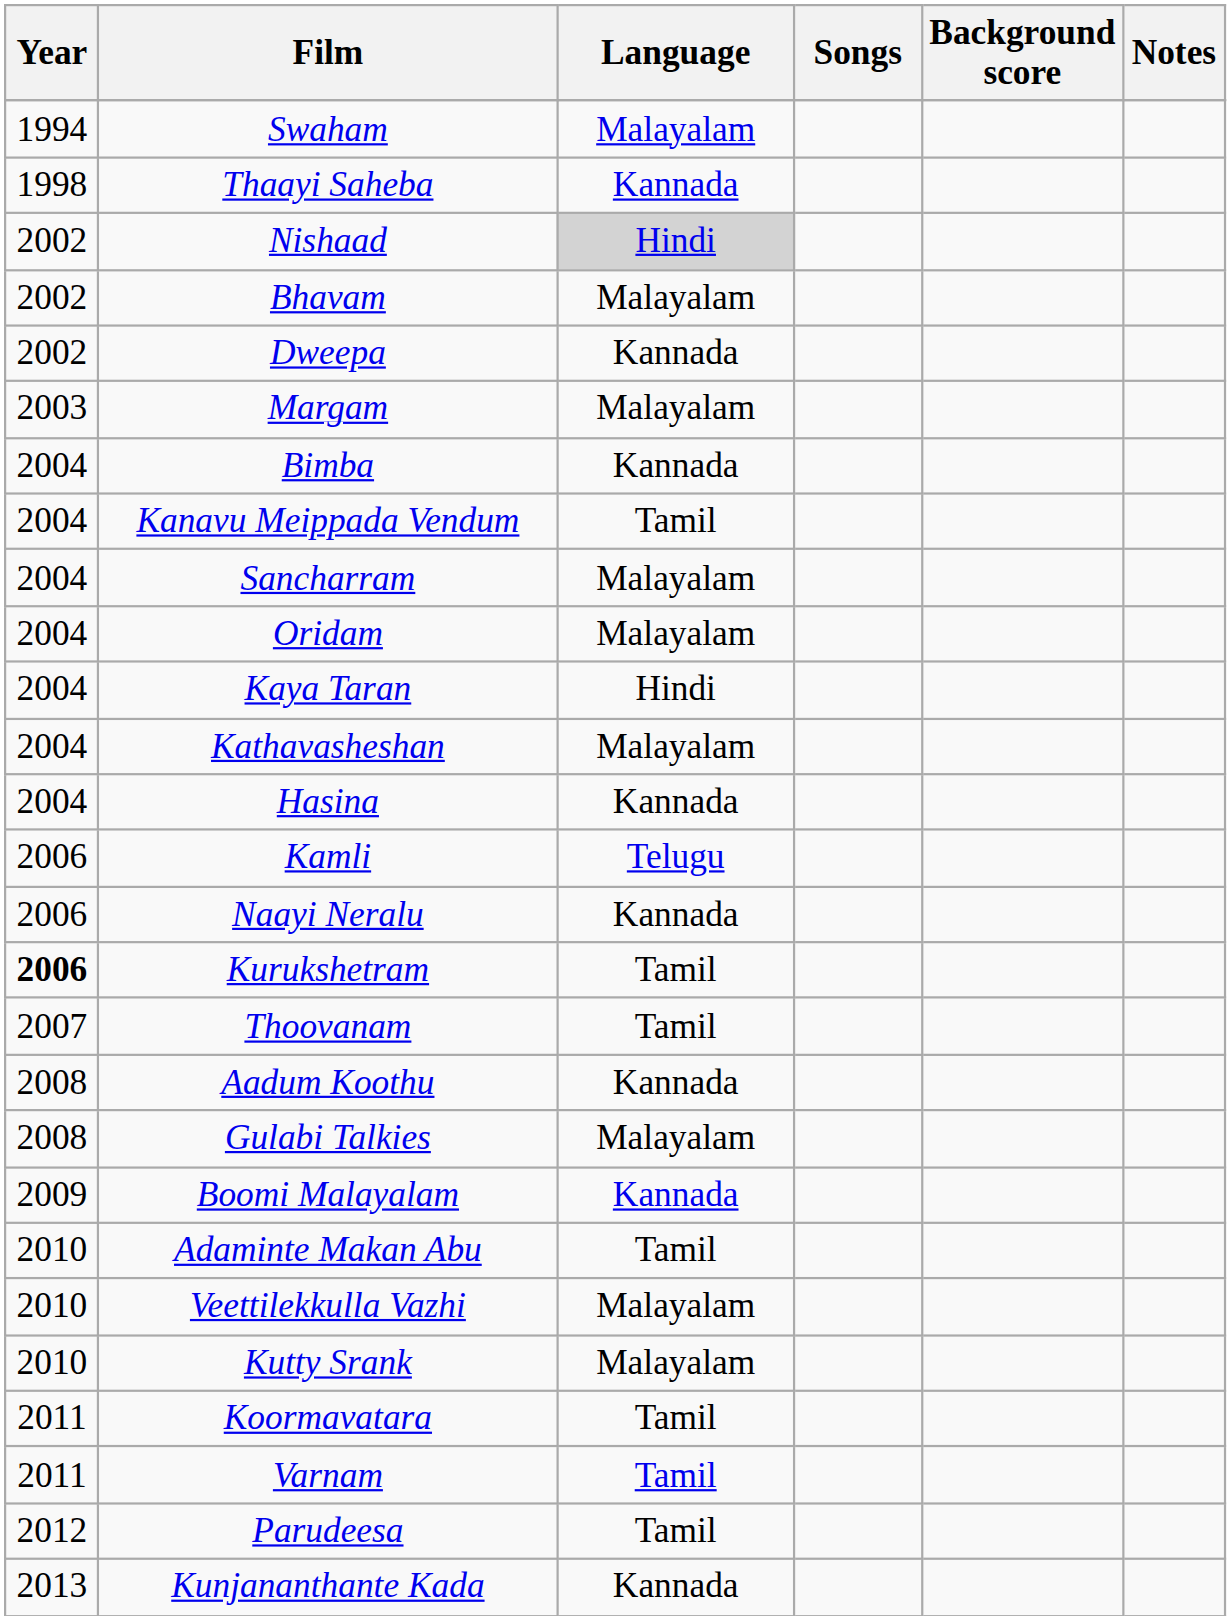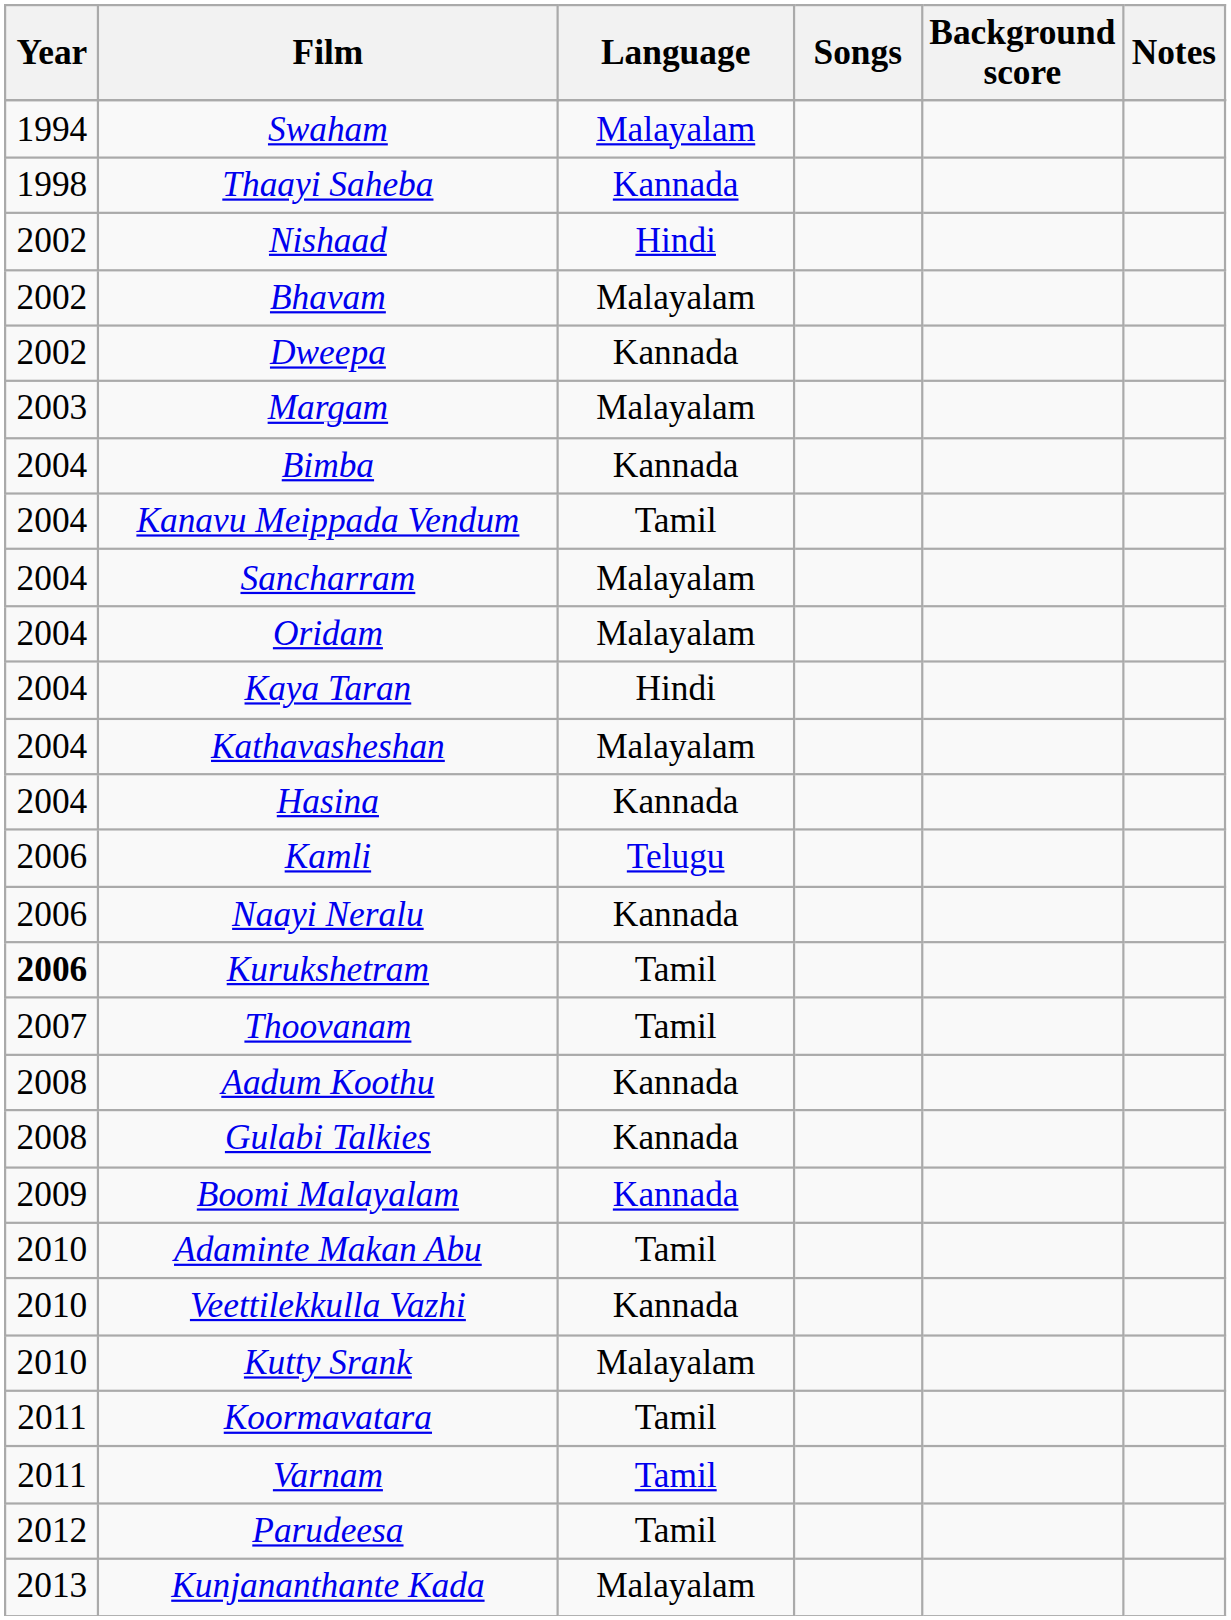Nishaad | Language: lightgrey background -> no background
Gulabi Talkies | Language: Malayalam -> Kannada
Veettilekkulla Vazhi | Language: Malayalam -> Kannada
Kunjananthante Kada | Language: Kannada -> Malayalam
